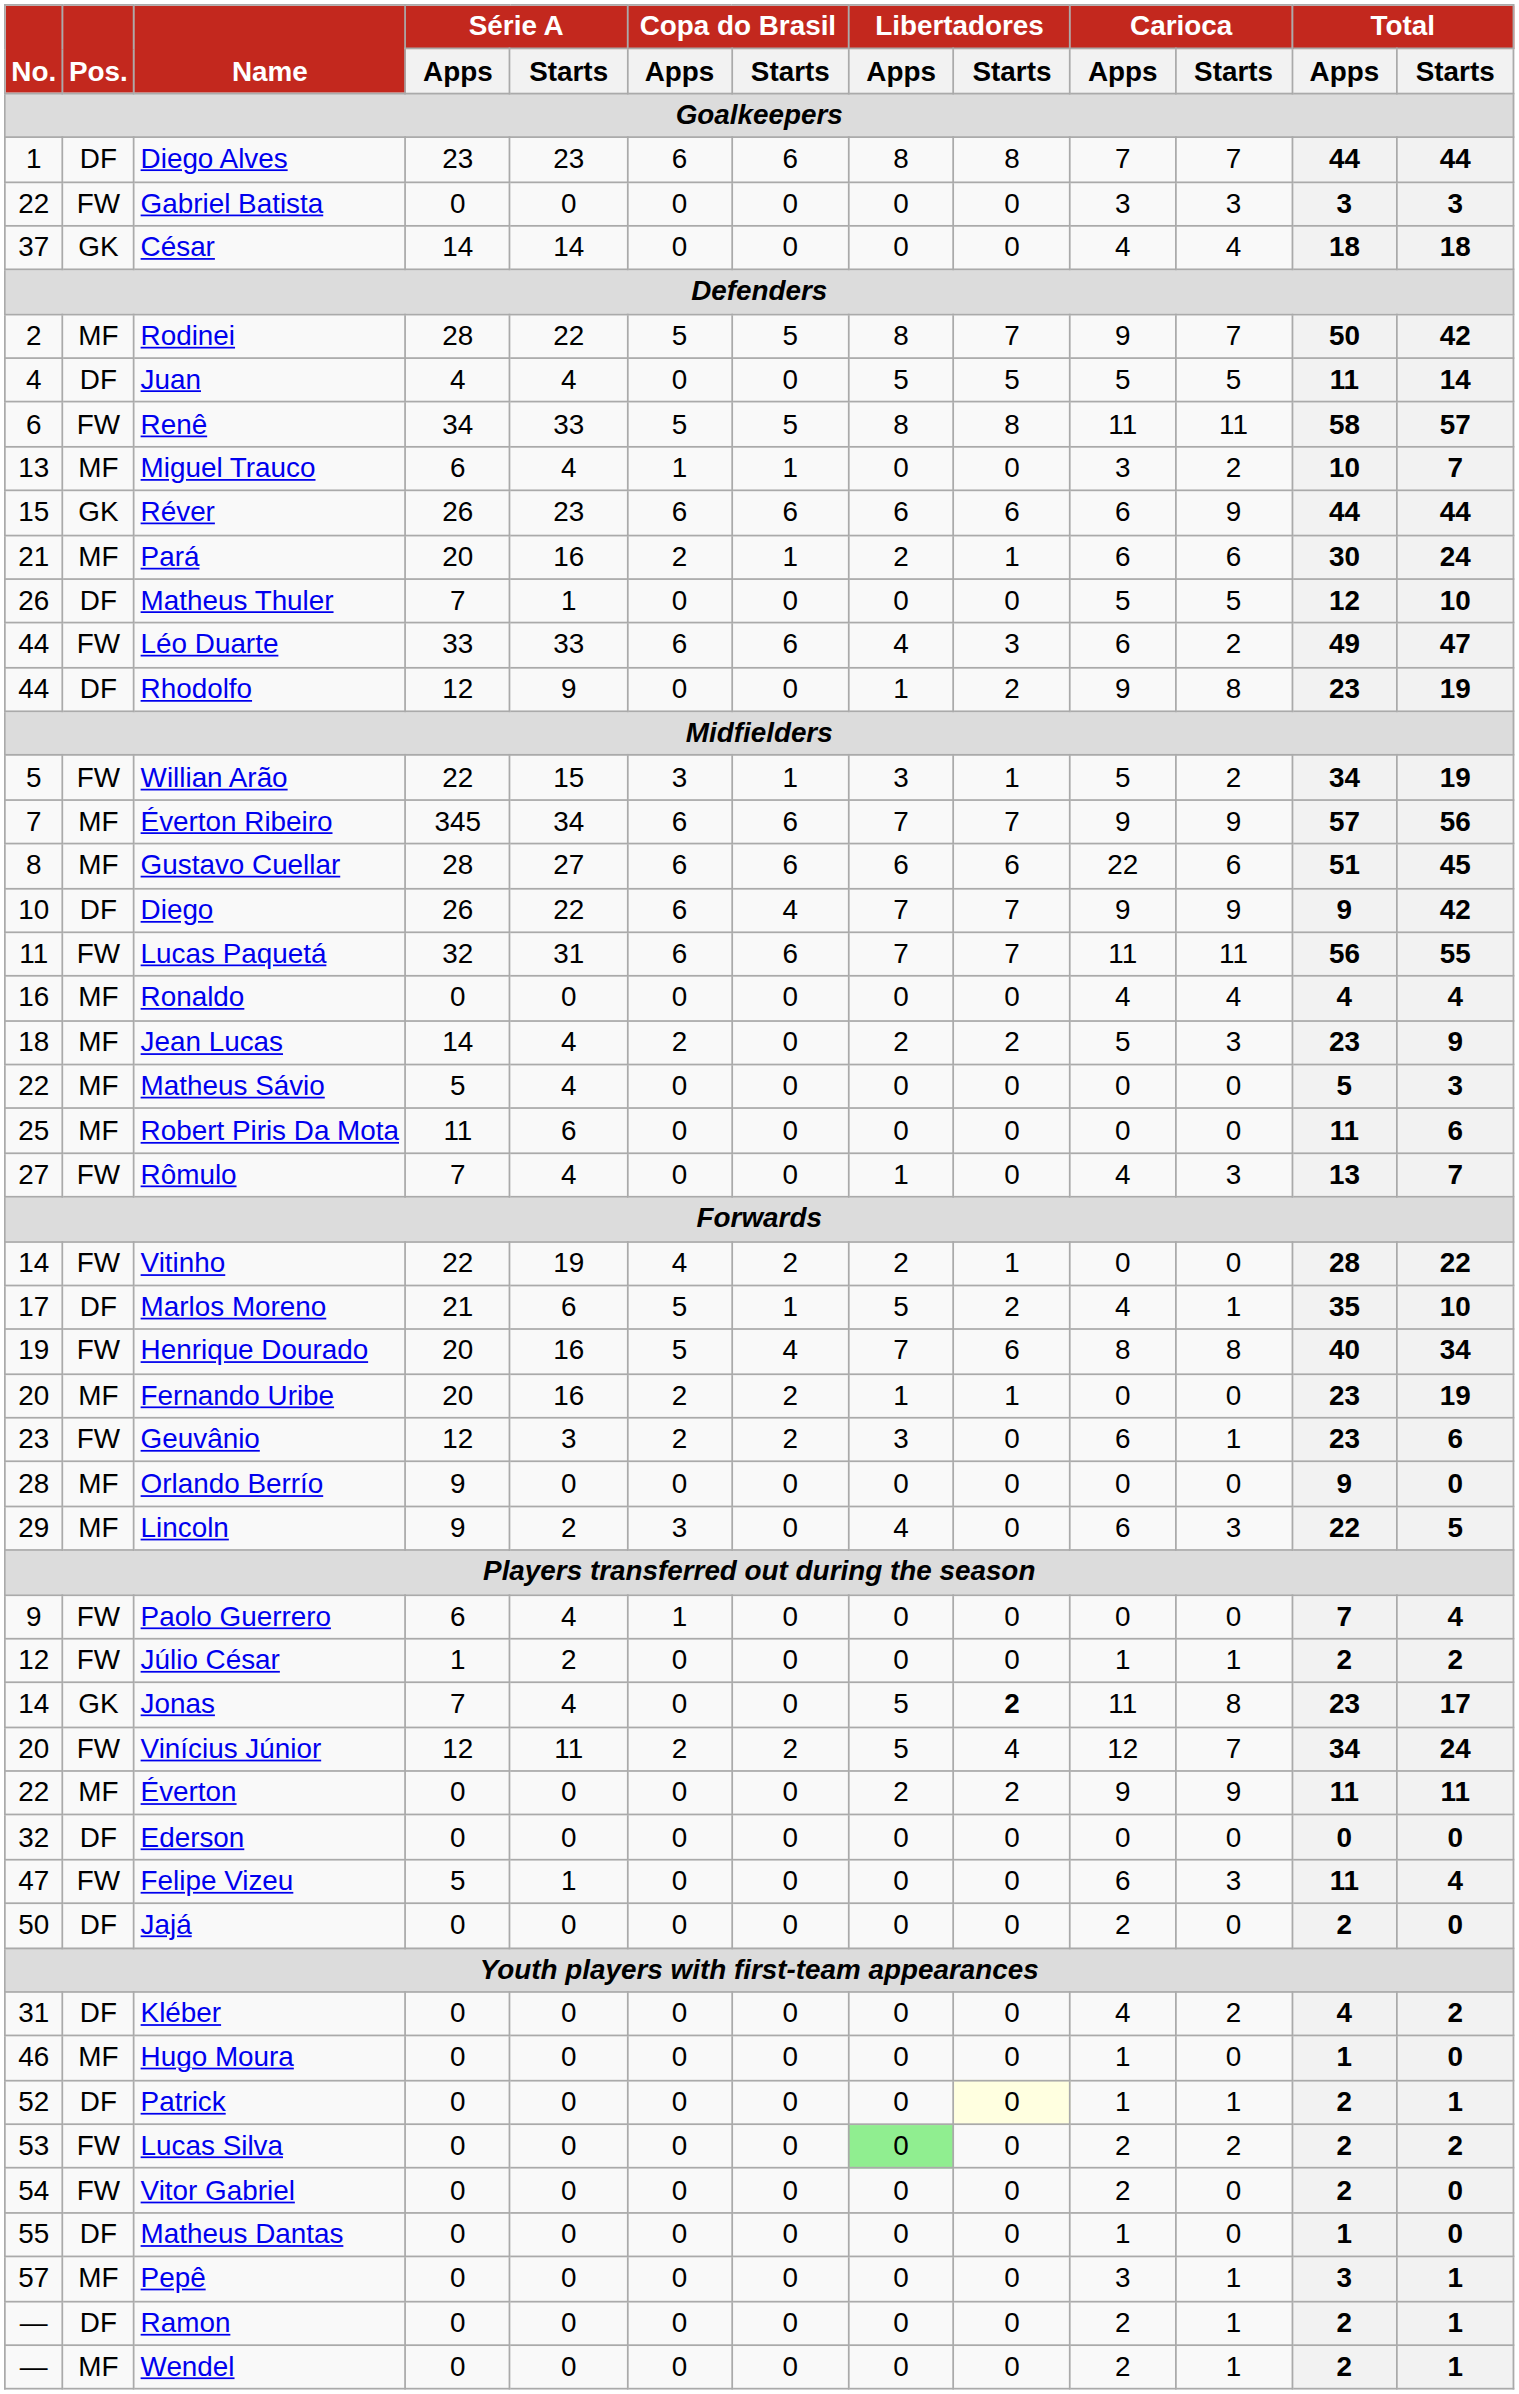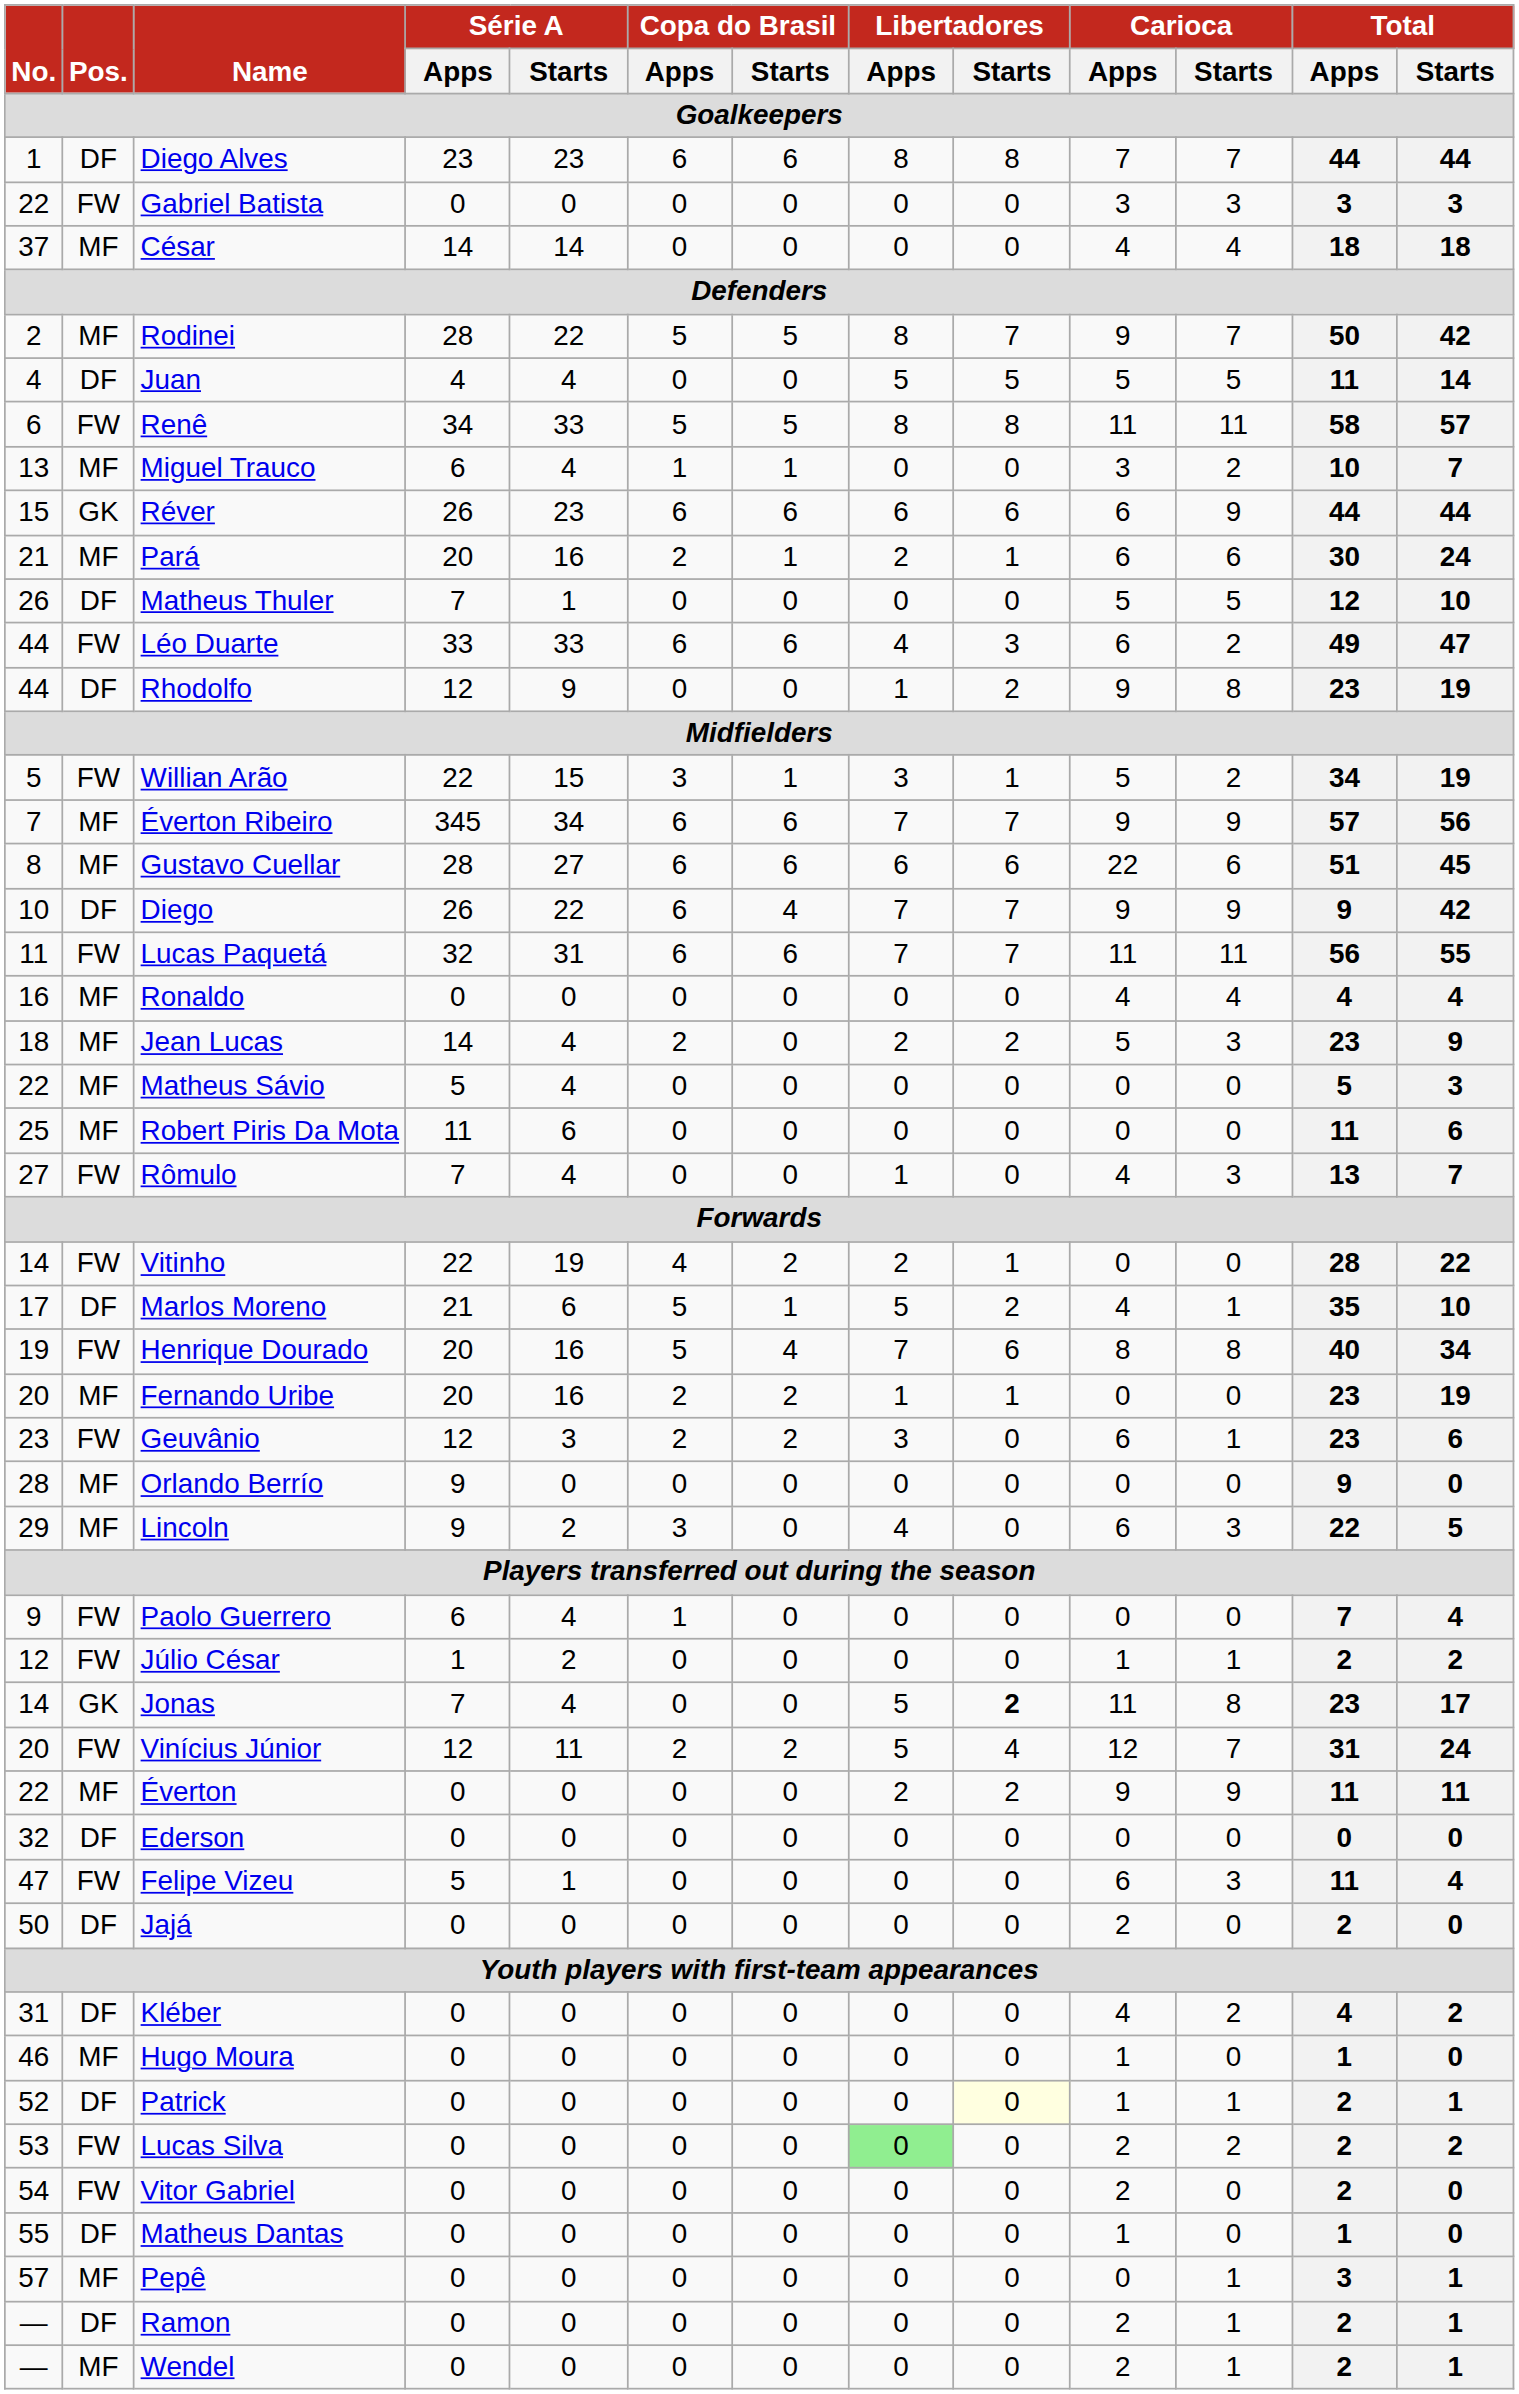César | Pos. / Goalkeepers: GK -> MF
Vinícius Júnior | Total / Apps / Goalkeepers: 34 -> 31
Pepê | Carioca / Apps / Goalkeepers: 3 -> 0
